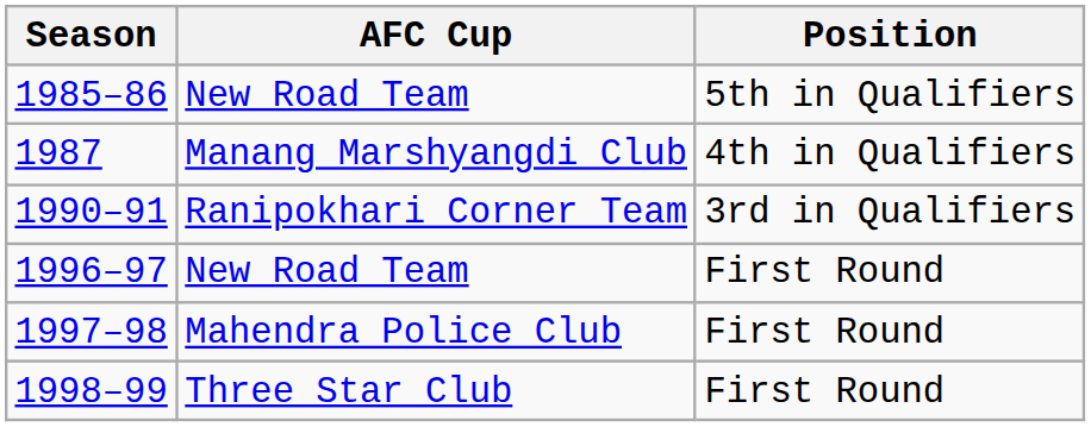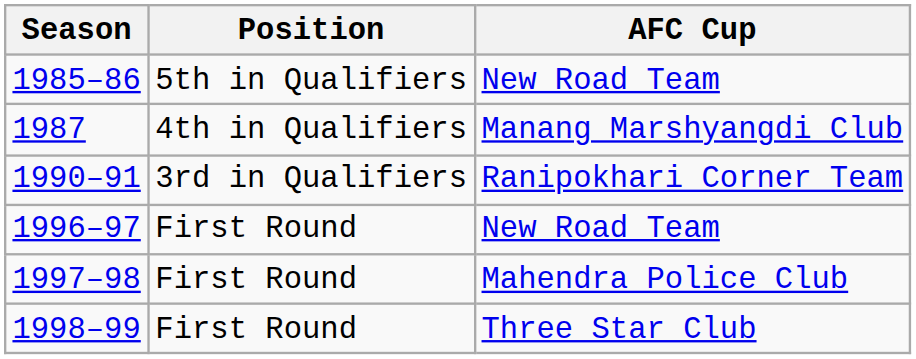columns swapped: AFC Cup <-> Position
